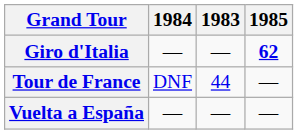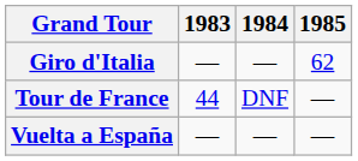columns swapped: 1983 <-> 1984
Giro d'Italia | 1985: bold -> normal
